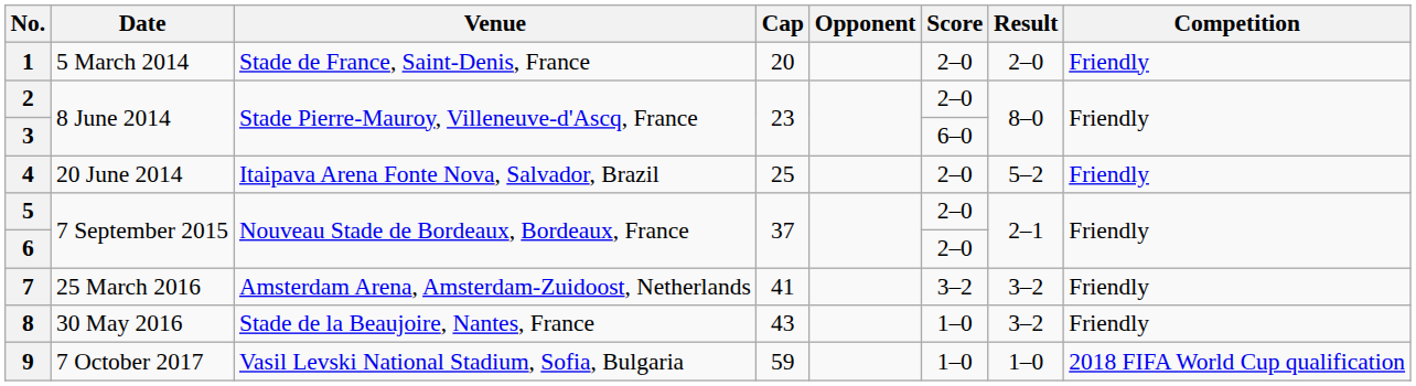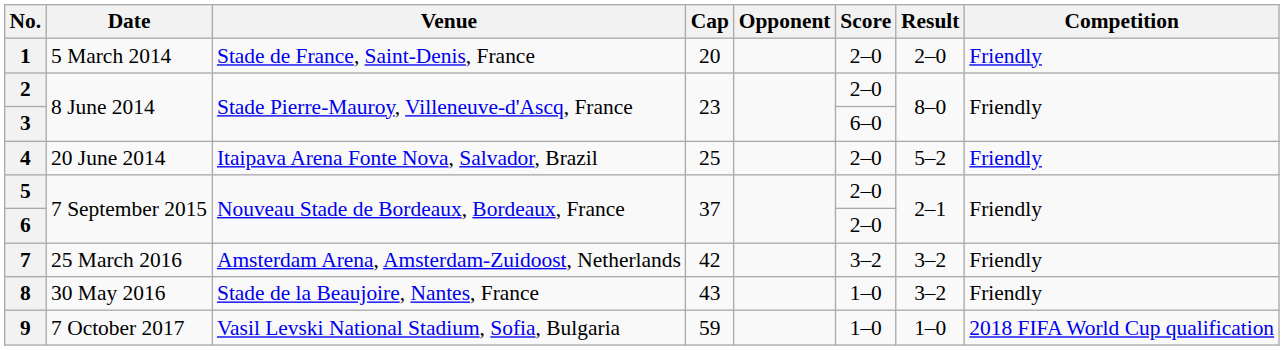7 | Cap: 41 -> 42
